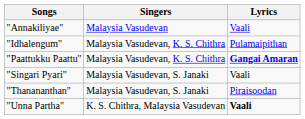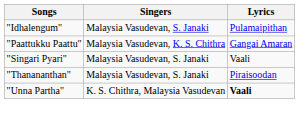- row: "Annakiliyae" | Malaysia Vasudevan | Vaali
"Idhalengum" | Singers: Malaysia Vasudevan, K. S. Chithra -> Malaysia Vasudevan, S. Janaki
"Paattukku Paattu" | Lyrics: bold -> normal
